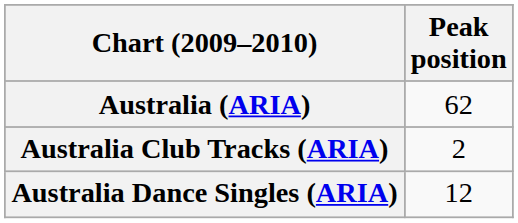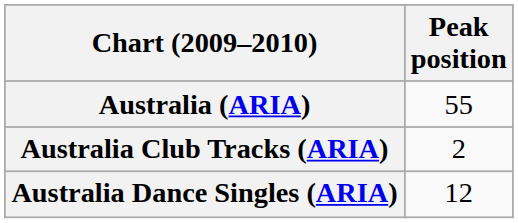Australia (ARIA) | Peak position: 62 -> 55
